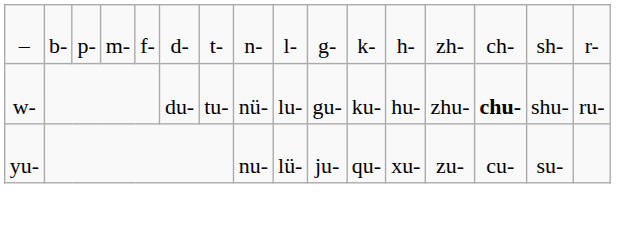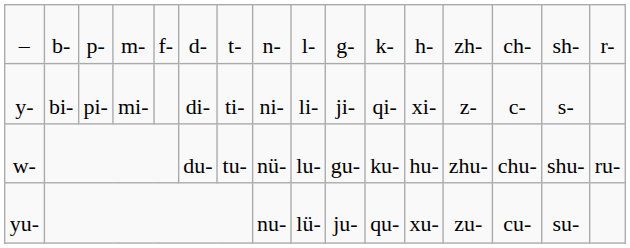+ row: y- | bi- | pi- | mi- | di- | ti- | ni- | li- | ji- | qi- | xi- | z- | c- | s-
w- | column 14: bold -> normal
